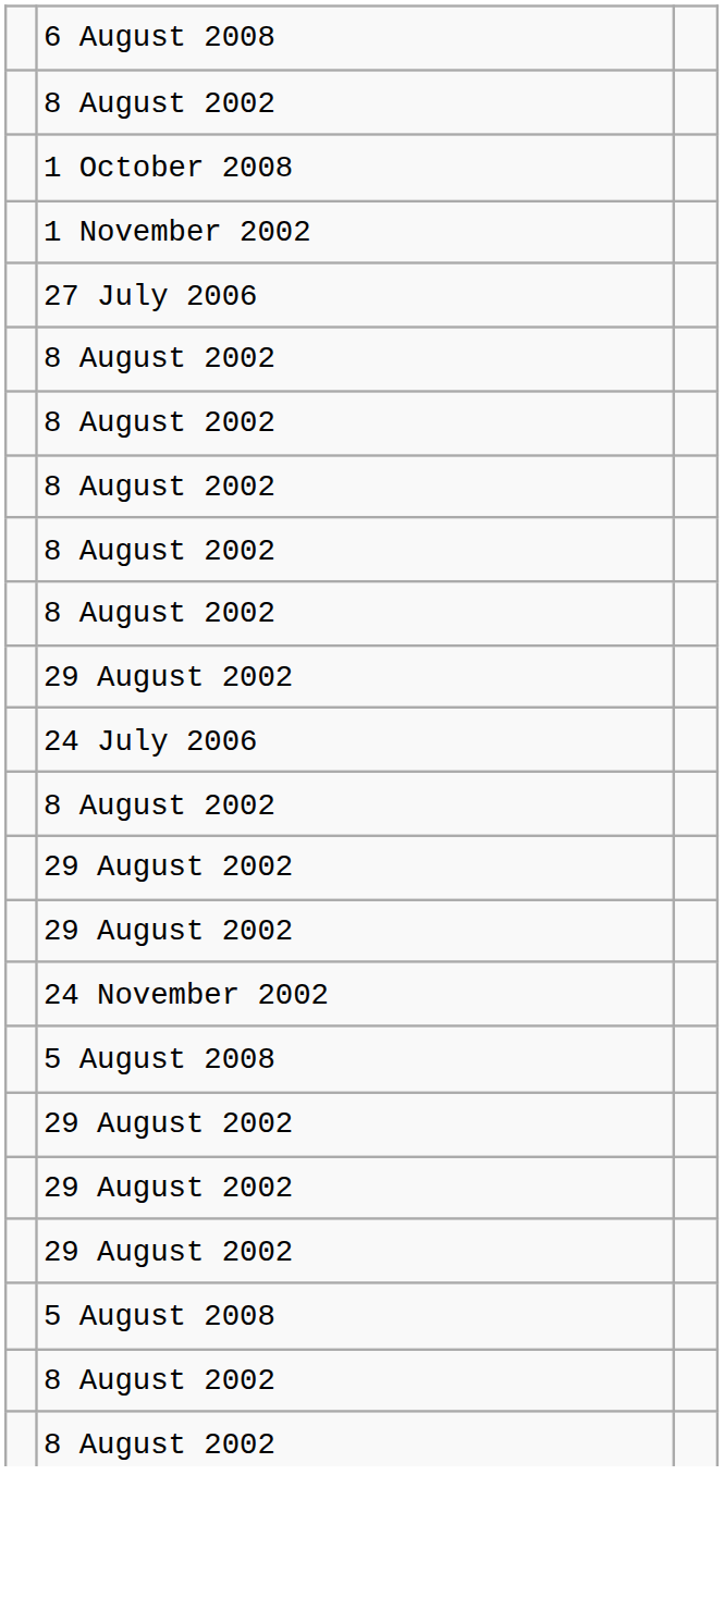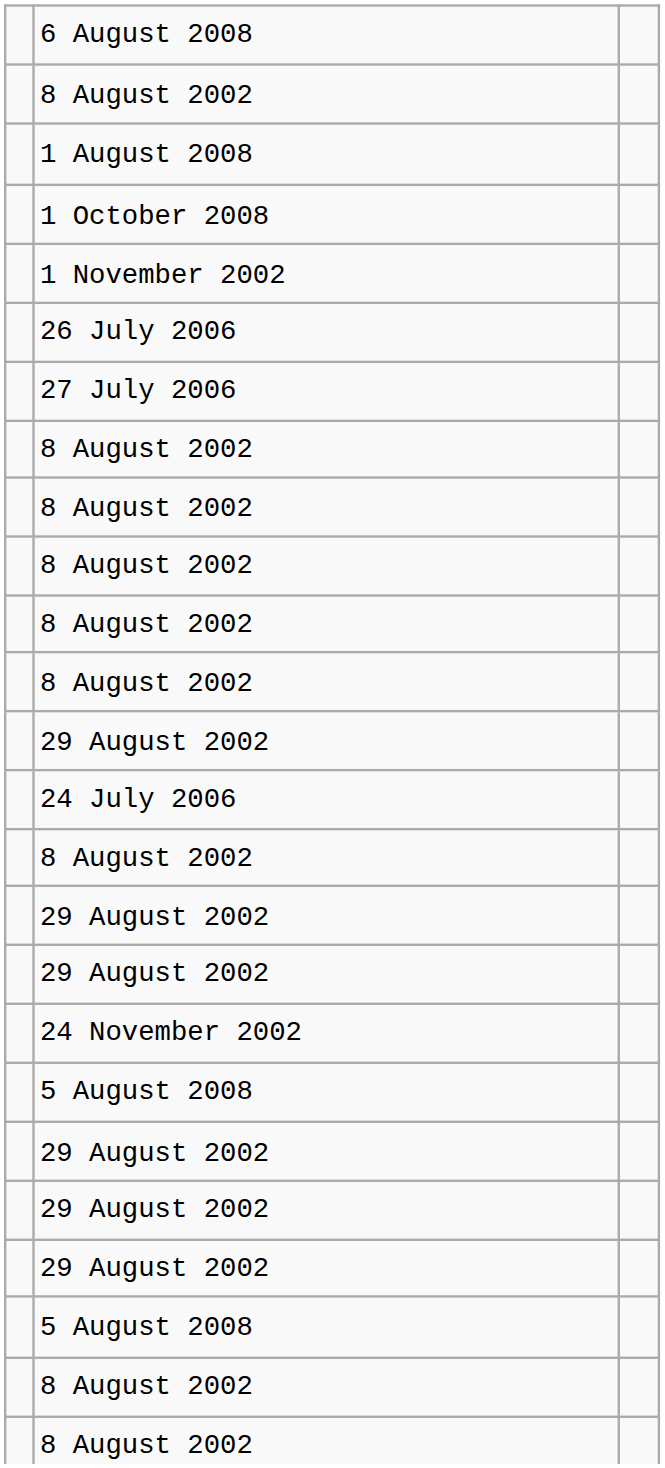+ row: 1 August 2008
+ row: 26 July 2006
